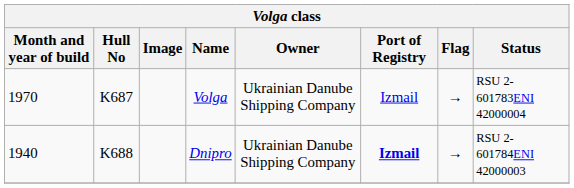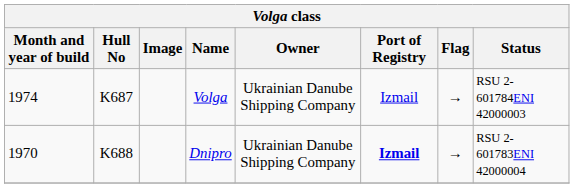Volga | Month and year of build: 1970 -> 1974
Volga | Status: RSU 2-601783ENI 42000004 -> RSU 2-601784ENI 42000003
Dnipro | Month and year of build: 1940 -> 1970
Dnipro | Status: RSU 2-601784ENI 42000003 -> RSU 2-601783ENI 42000004
